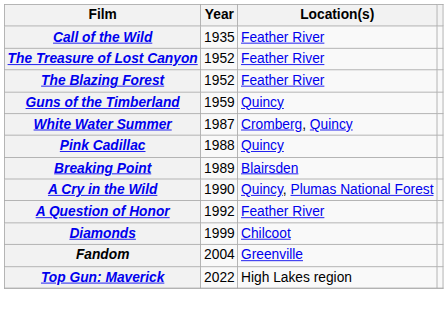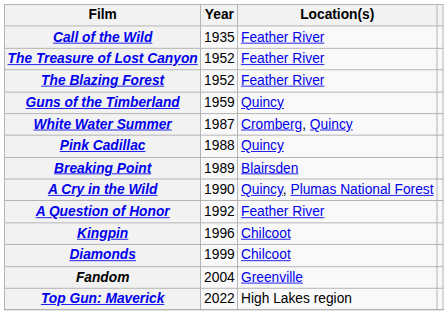+ row: Kingpin | 1996 | Chilcoot
